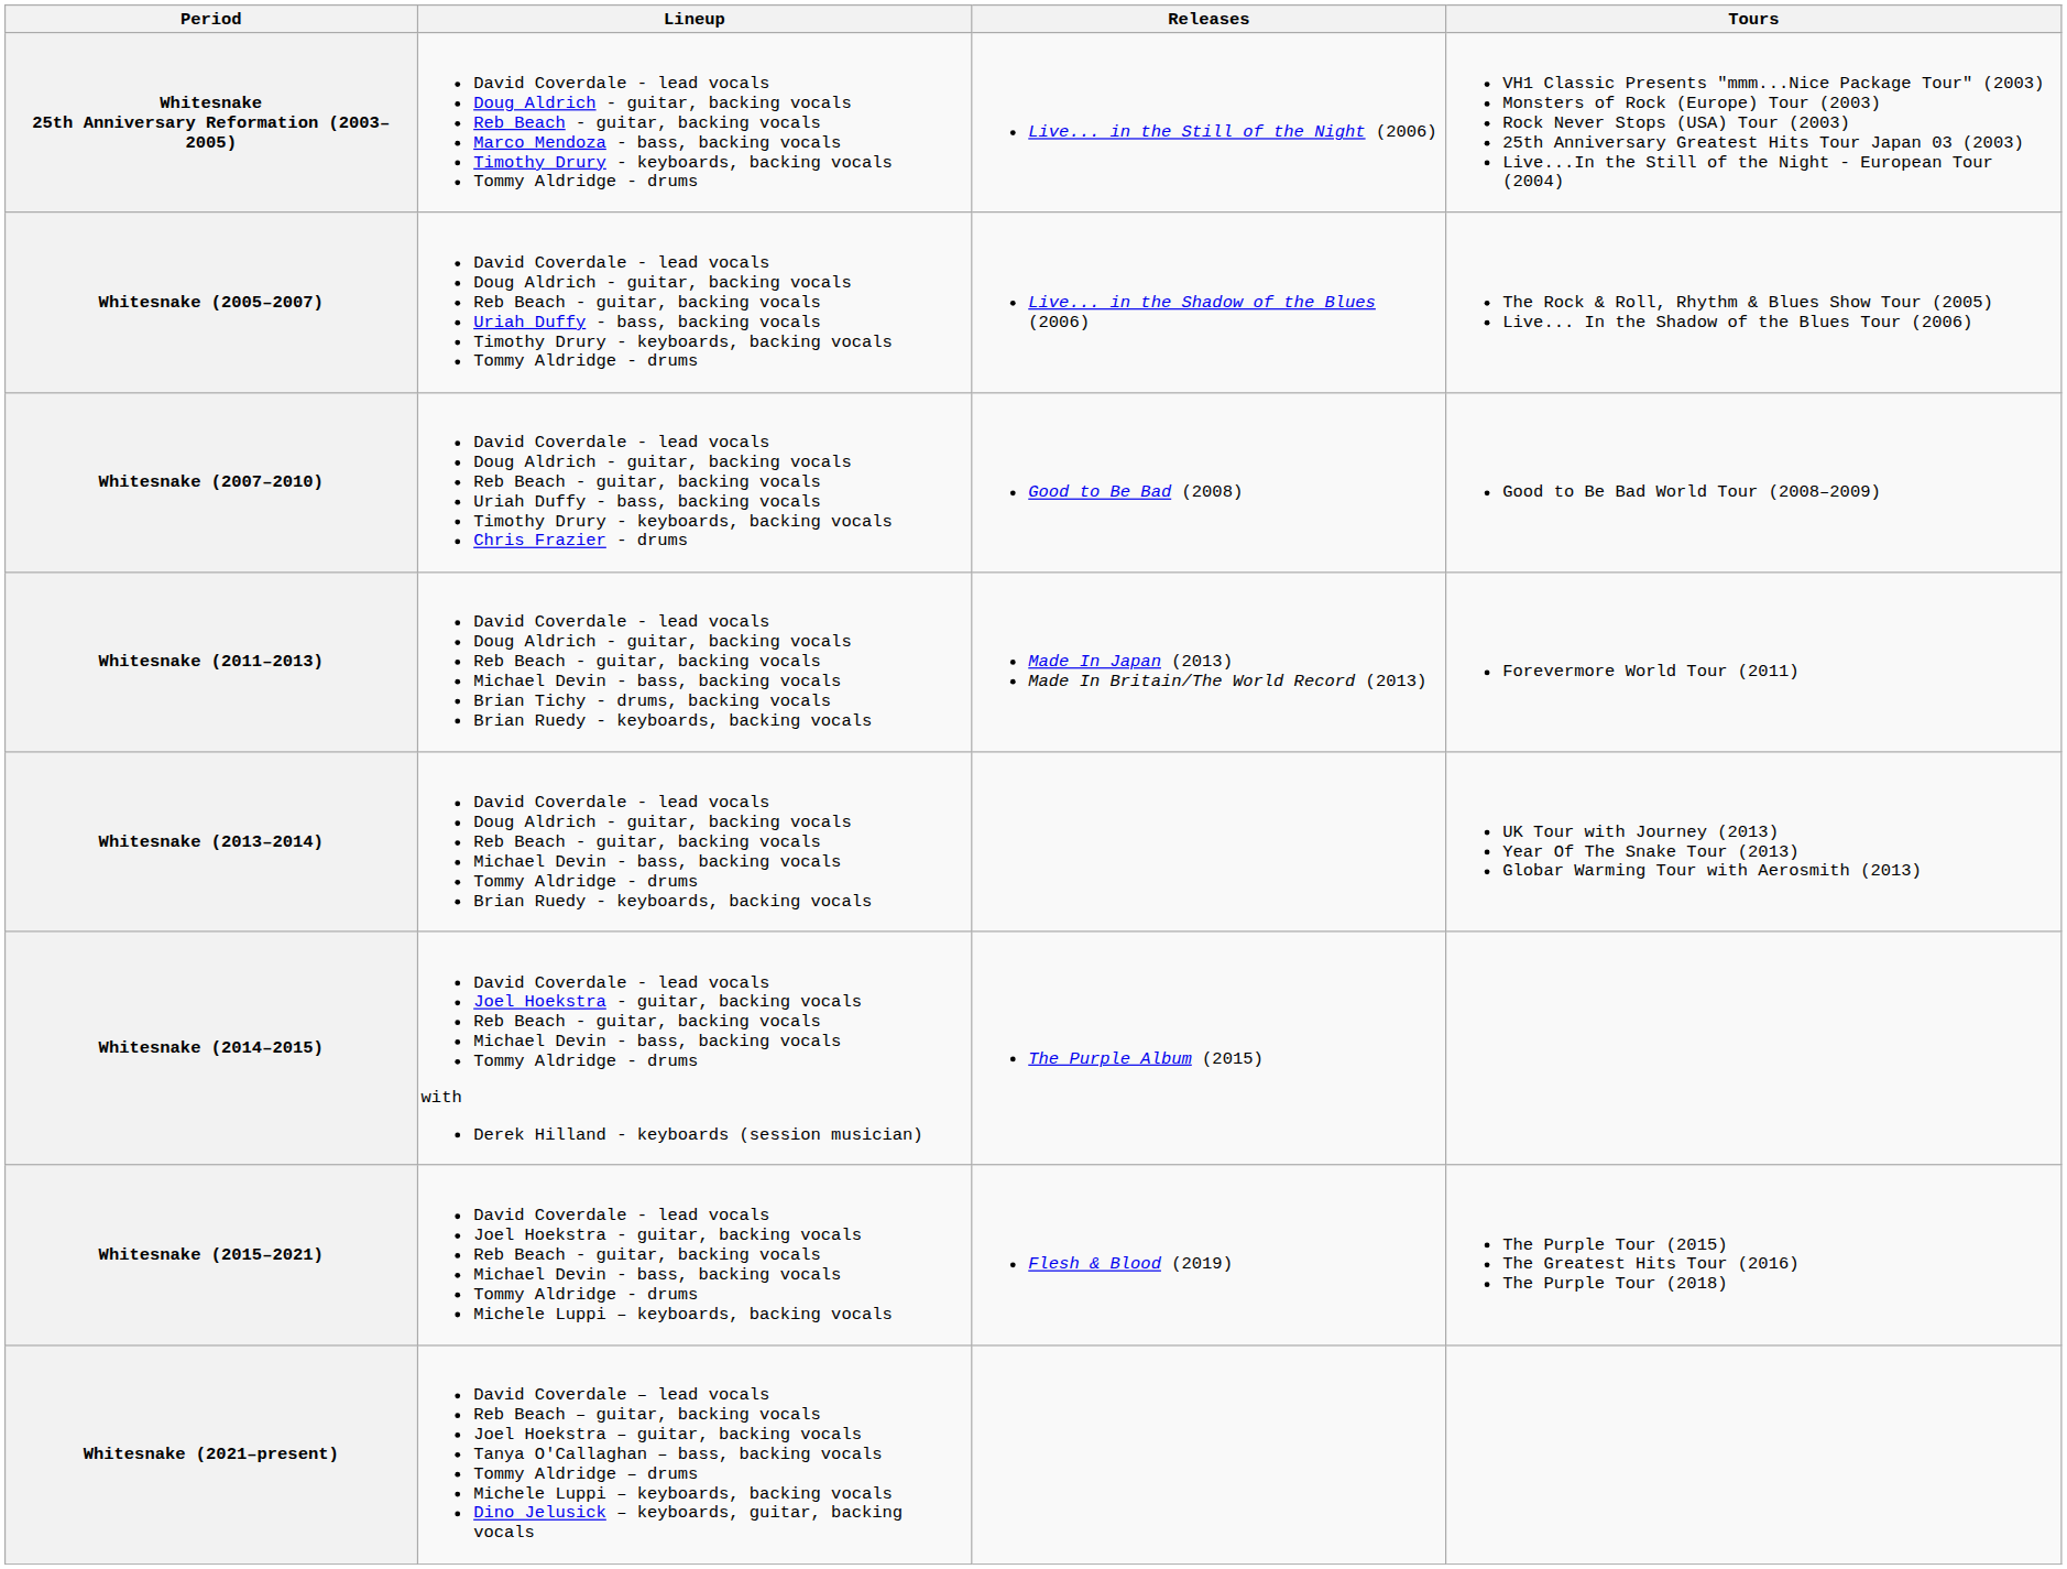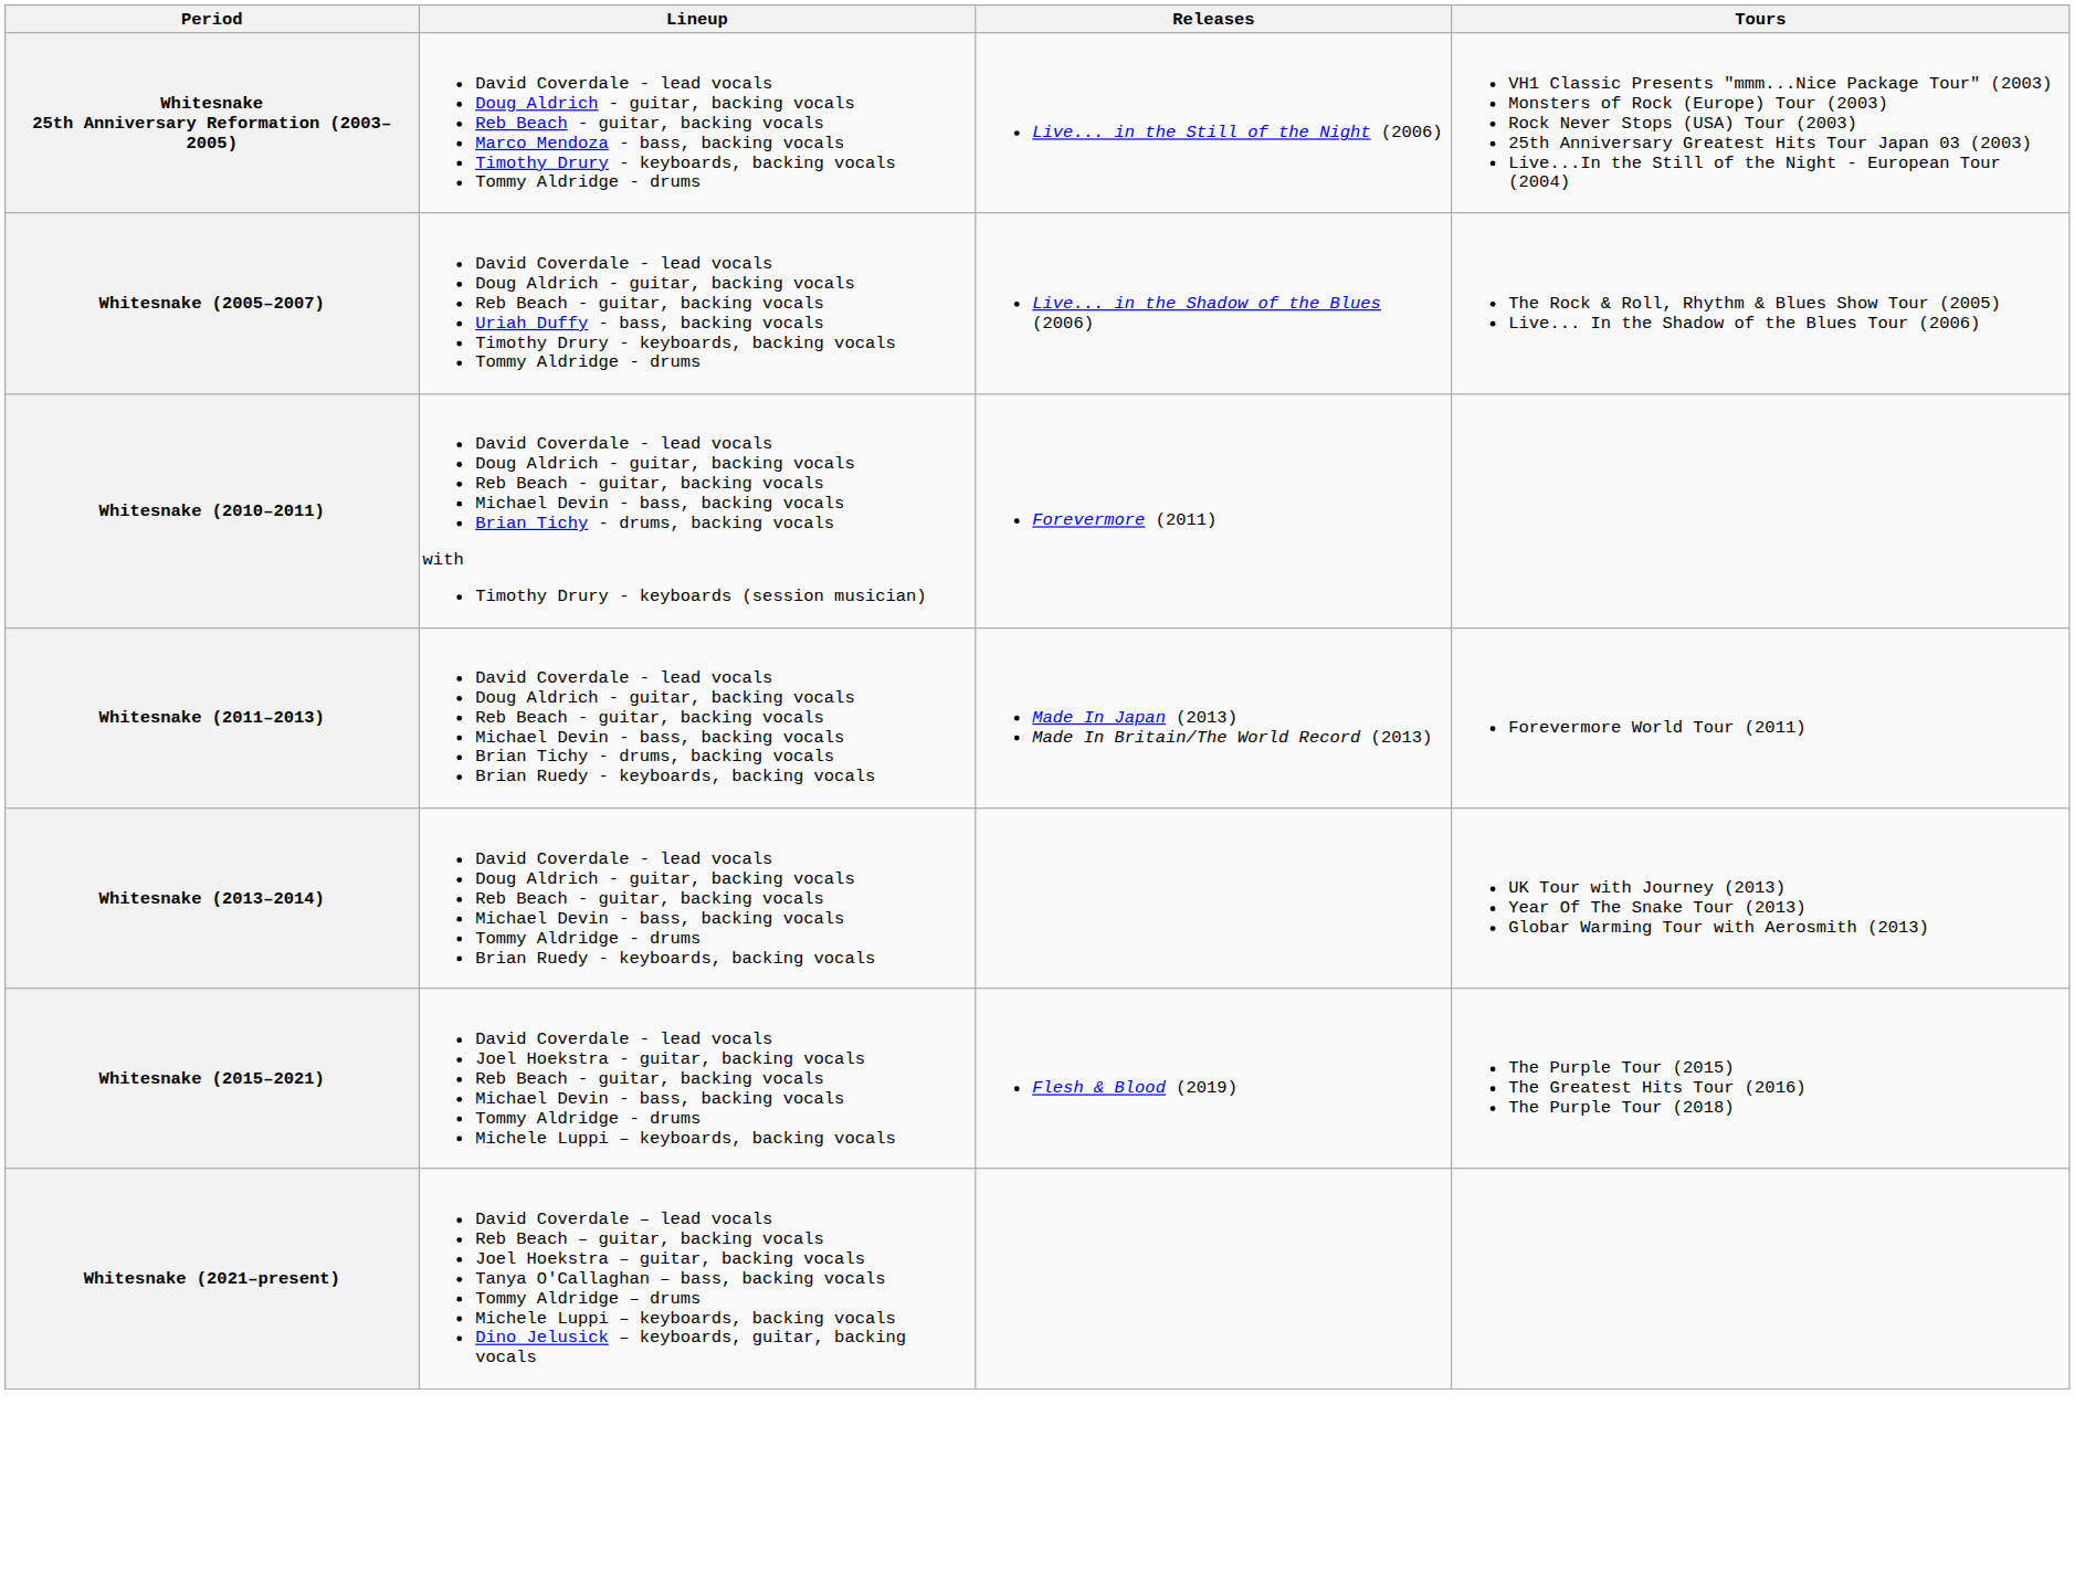- row: Whitesnake (2007–2010) | David Coverdale - lead vocals Doug Aldrich - guitar, backing vocals Reb Beach - guitar, backing vocals Uriah Duffy - bass, backing vocals Timothy Drury - keyboards, backing vocals Chris Frazier - drums | Good to Be Bad (2008) | Good to Be Bad World Tour (2008–2009)
+ row: Whitesnake (2010–2011) | David Coverdale - lead vocals Doug Aldrich - guitar, backing vocals Reb Beach - guitar, backing vocals Michael Devin - bass, backing vocals Brian Tichy - drums, backing vocals with Timothy Drury - keyboards (session musician) | Forevermore (2011)
- row: Whitesnake (2014–2015) | David Coverdale - lead vocals Joel Hoekstra - guitar, backing vocals Reb Beach - guitar, backing vocals Michael Devin - bass, backing vocals Tommy Aldridge - drums with Derek Hilland - keyboards (session musician) | The Purple Album (2015)
